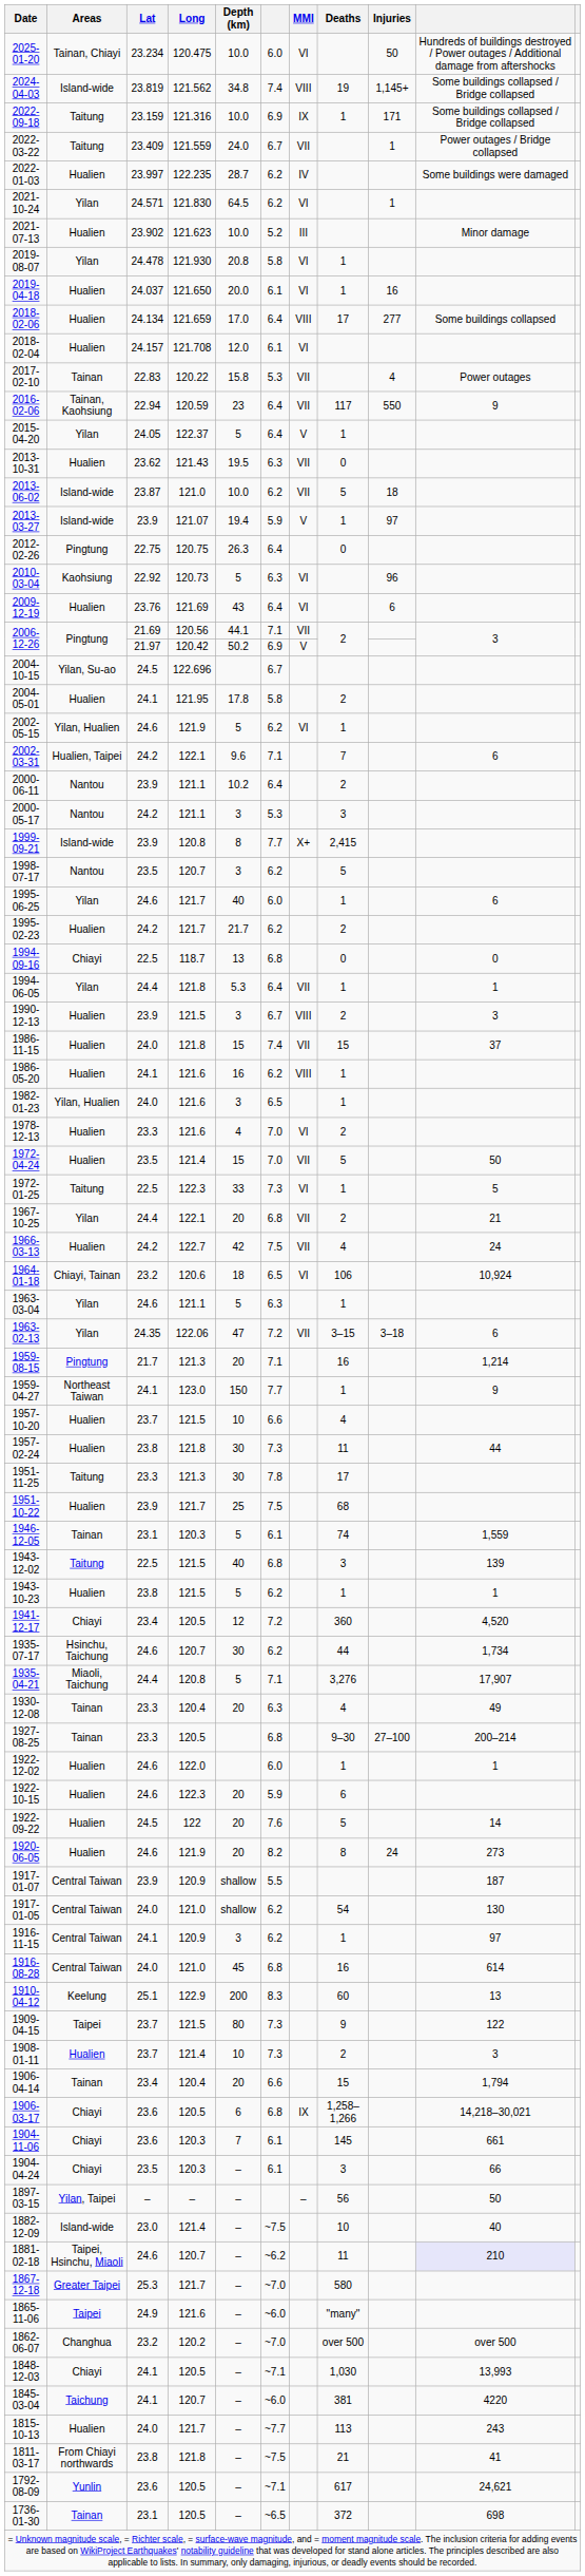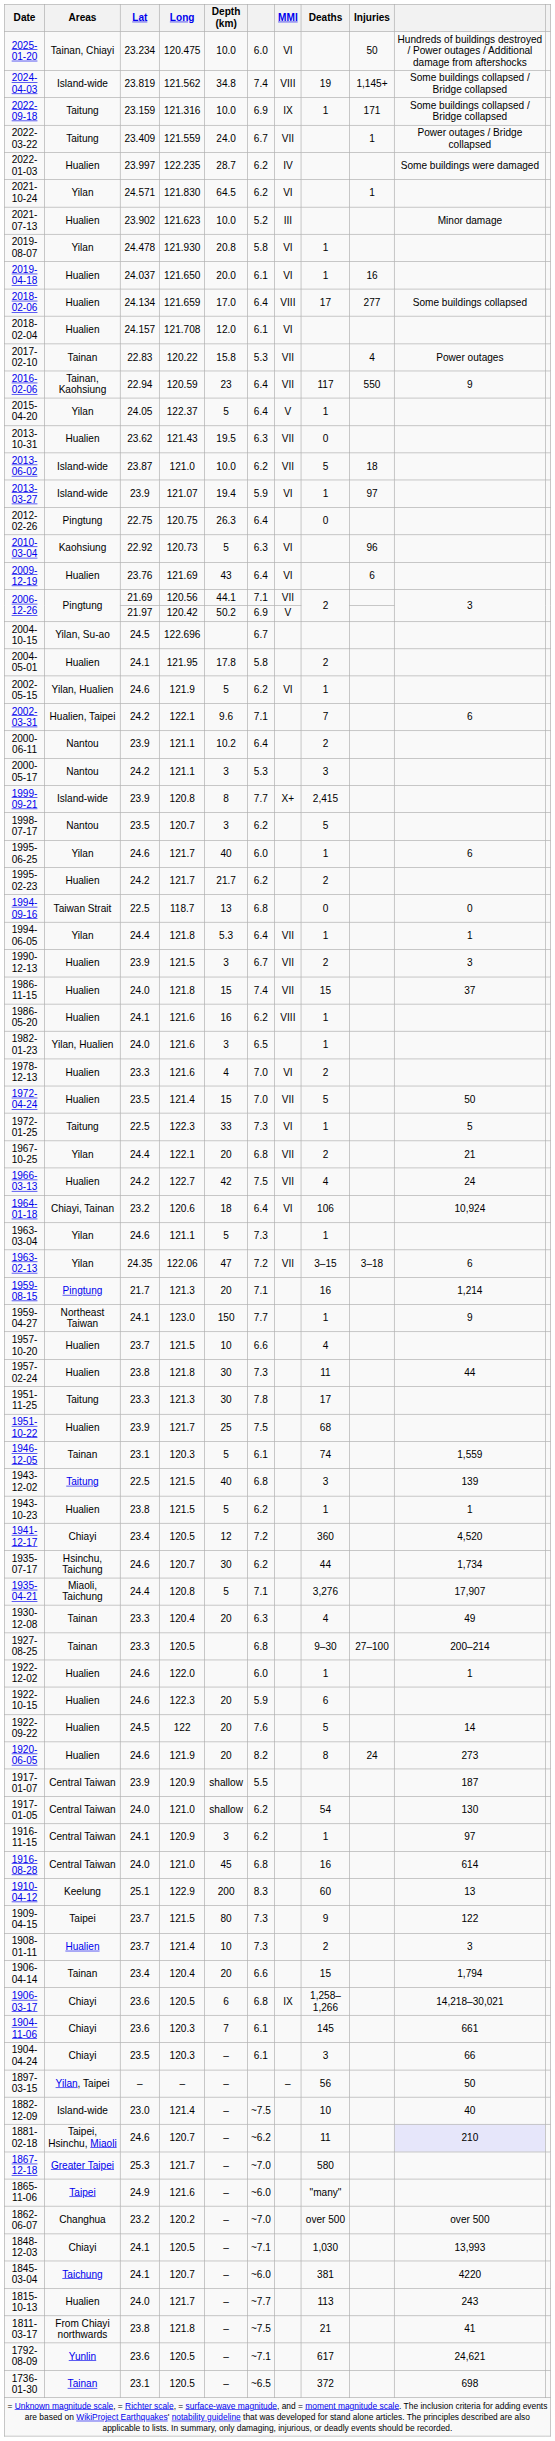2013-03-27 | MMI: V -> VI
1994-09-16 | Areas: Chiayi -> Taiwan Strait
1990-12-13 | MMI: VIII -> VII
1964-01-18 | column 6: 6.5 -> 6.4
1963-03-04 | column 6: 6.3 -> 7.3
